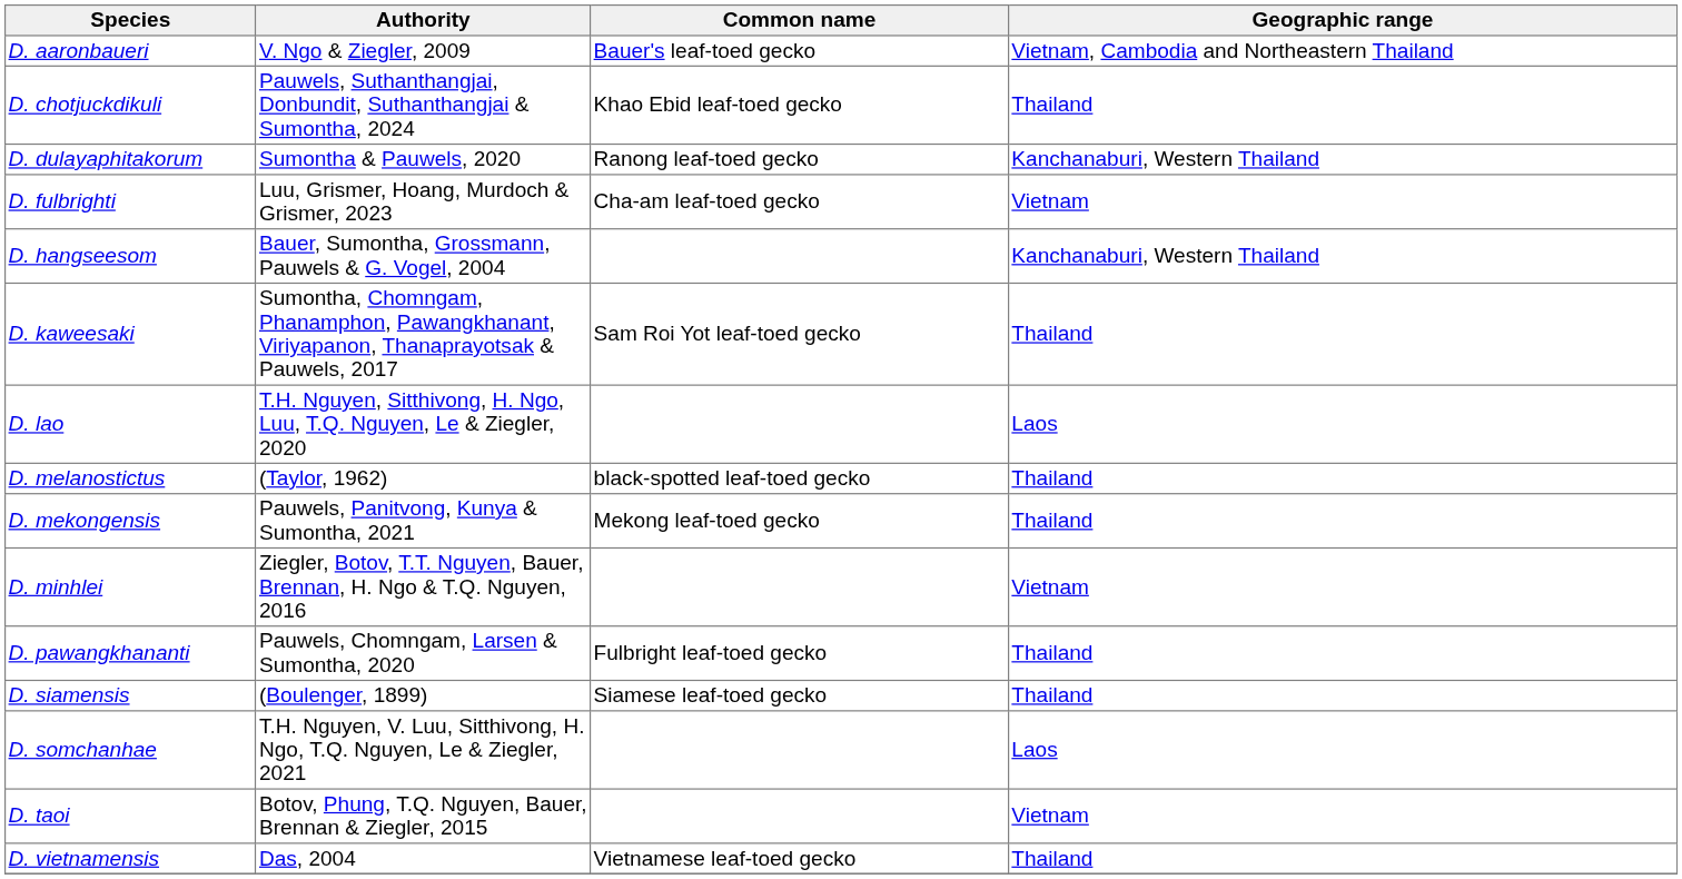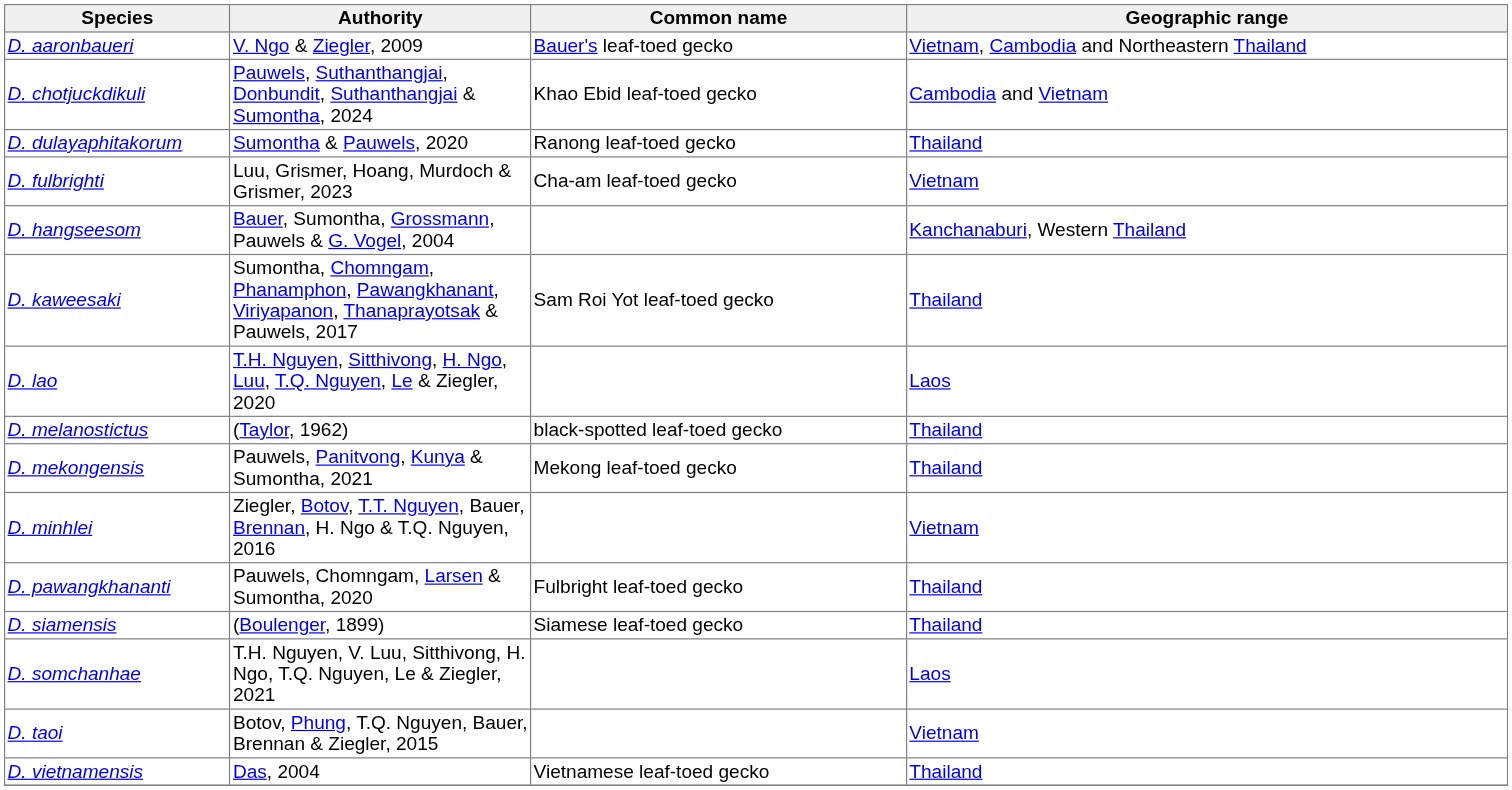D. chotjuckdikuli | Geographic range: Thailand -> Cambodia and Vietnam
D. dulayaphitakorum | Geographic range: Kanchanaburi, Western Thailand -> Thailand
